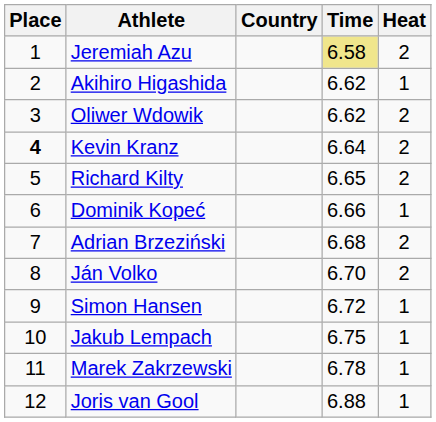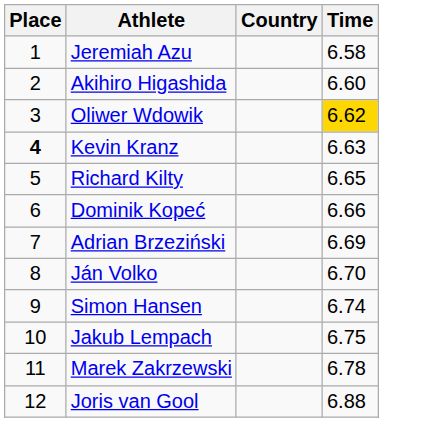- column: Heat | 2 | 1 | 2 | 2 | 2 | 1 | 2 | 2 | 1 | 1 | 1 | 1
Jeremiah Azu | Time: khaki background -> no background
Akihiro Higashida | Time: 6.62 -> 6.60
Oliwer Wdowik | Time: no background -> gold background
Kevin Kranz | Time: 6.64 -> 6.63
Adrian Brzeziński | Time: 6.68 -> 6.69
Simon Hansen | Time: 6.72 -> 6.74
